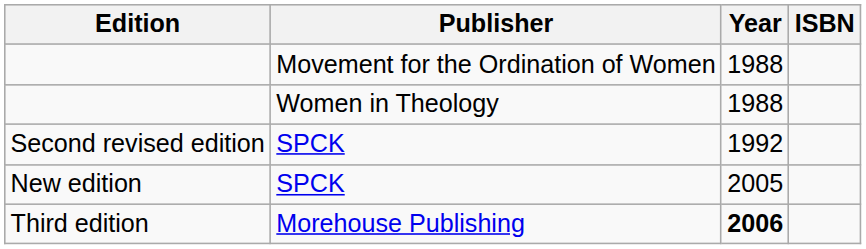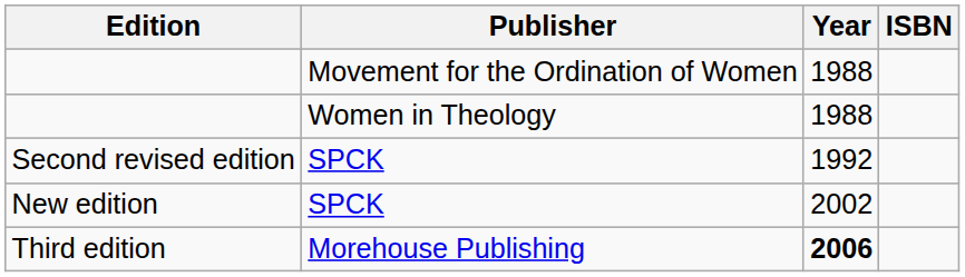New edition | Year: 2005 -> 2002
